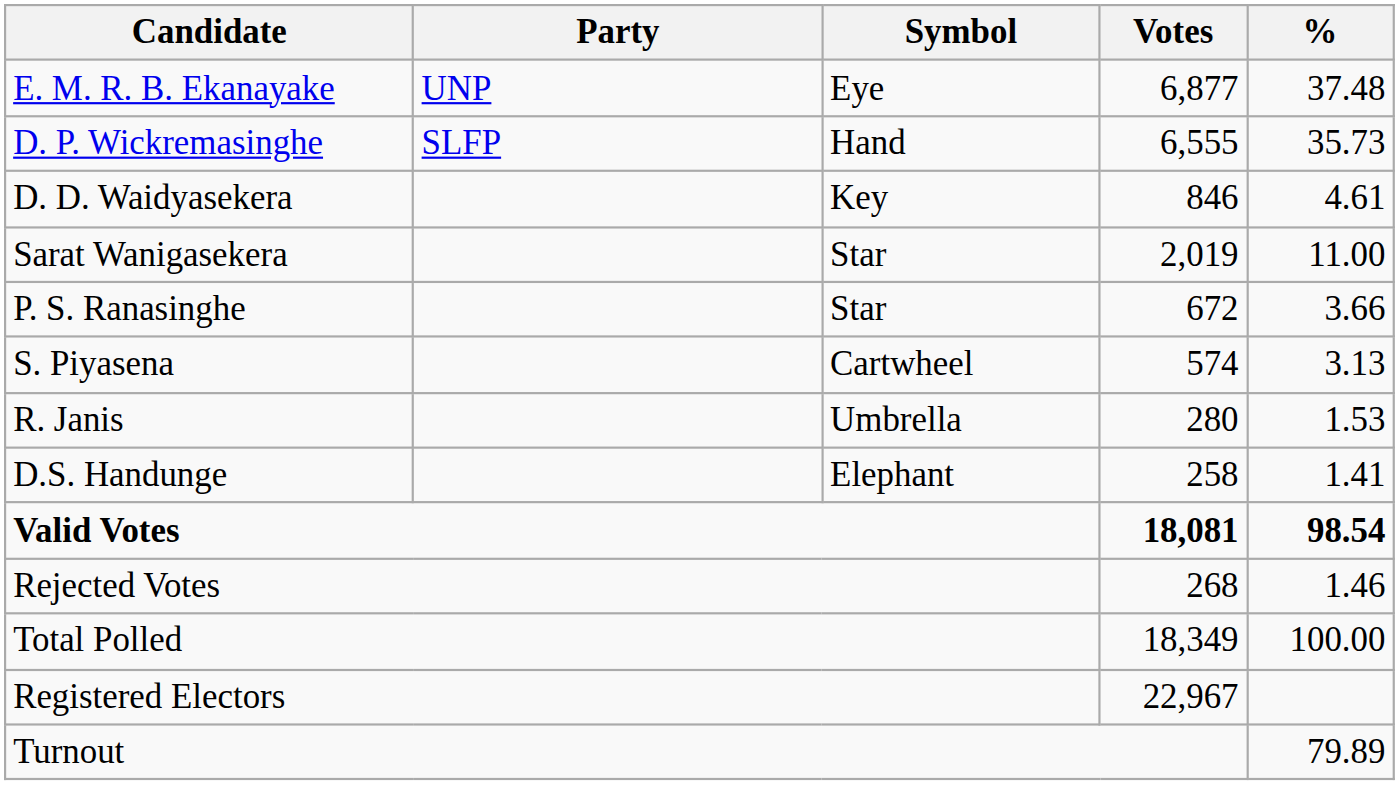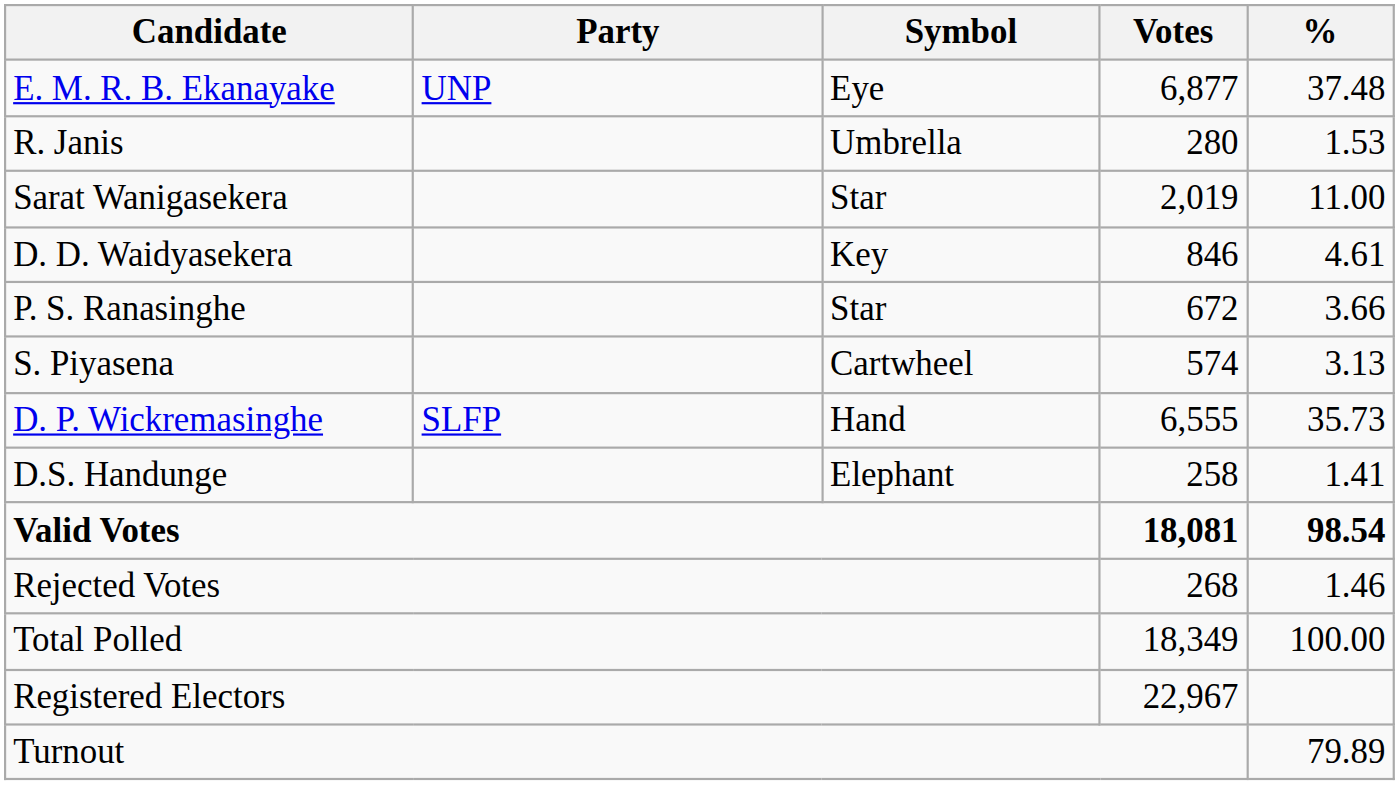rows swapped: D. P. Wickremasinghe <-> R. Janis
rows swapped: Sarat Wanigasekera <-> D. D. Waidyasekera
